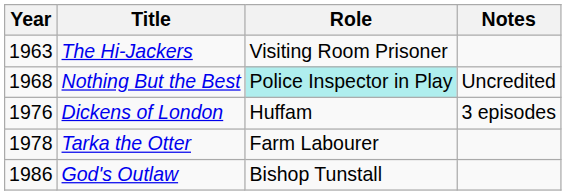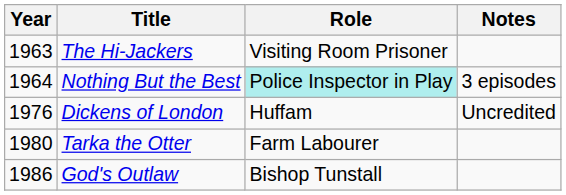Nothing But the Best | Year: 1968 -> 1964
Nothing But the Best | Notes: Uncredited -> 3 episodes
Dickens of London | Notes: 3 episodes -> Uncredited
Tarka the Otter | Year: 1978 -> 1980
